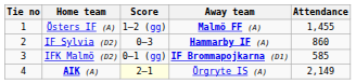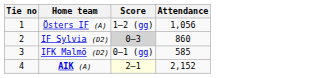- column: Away team | Malmö FF (A) | Hammarby IF (A) | IF Brommapojkarna (D1) | Örgryte IS (A)
Östers IF (A) | Attendance: 1,455 -> 1,056
IF Sylvia (D2) | Score: no background -> lightgrey background
AIK (A) | Attendance: 2,149 -> 2,152
